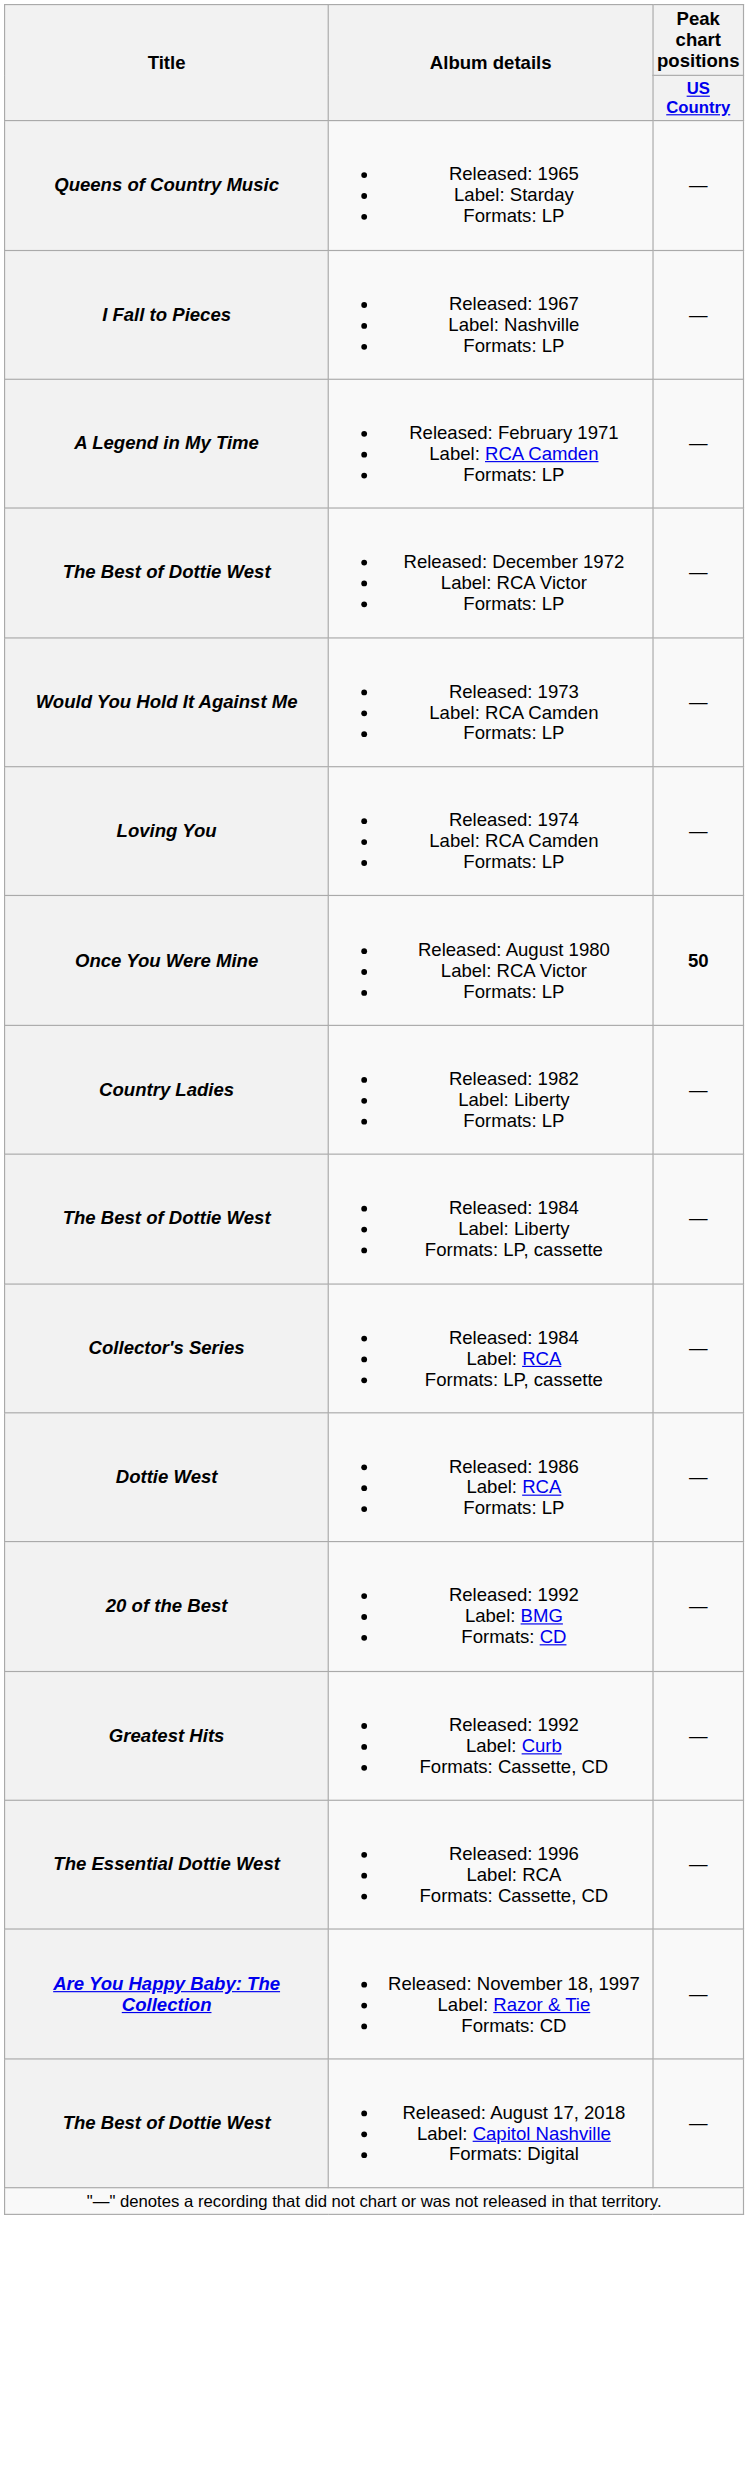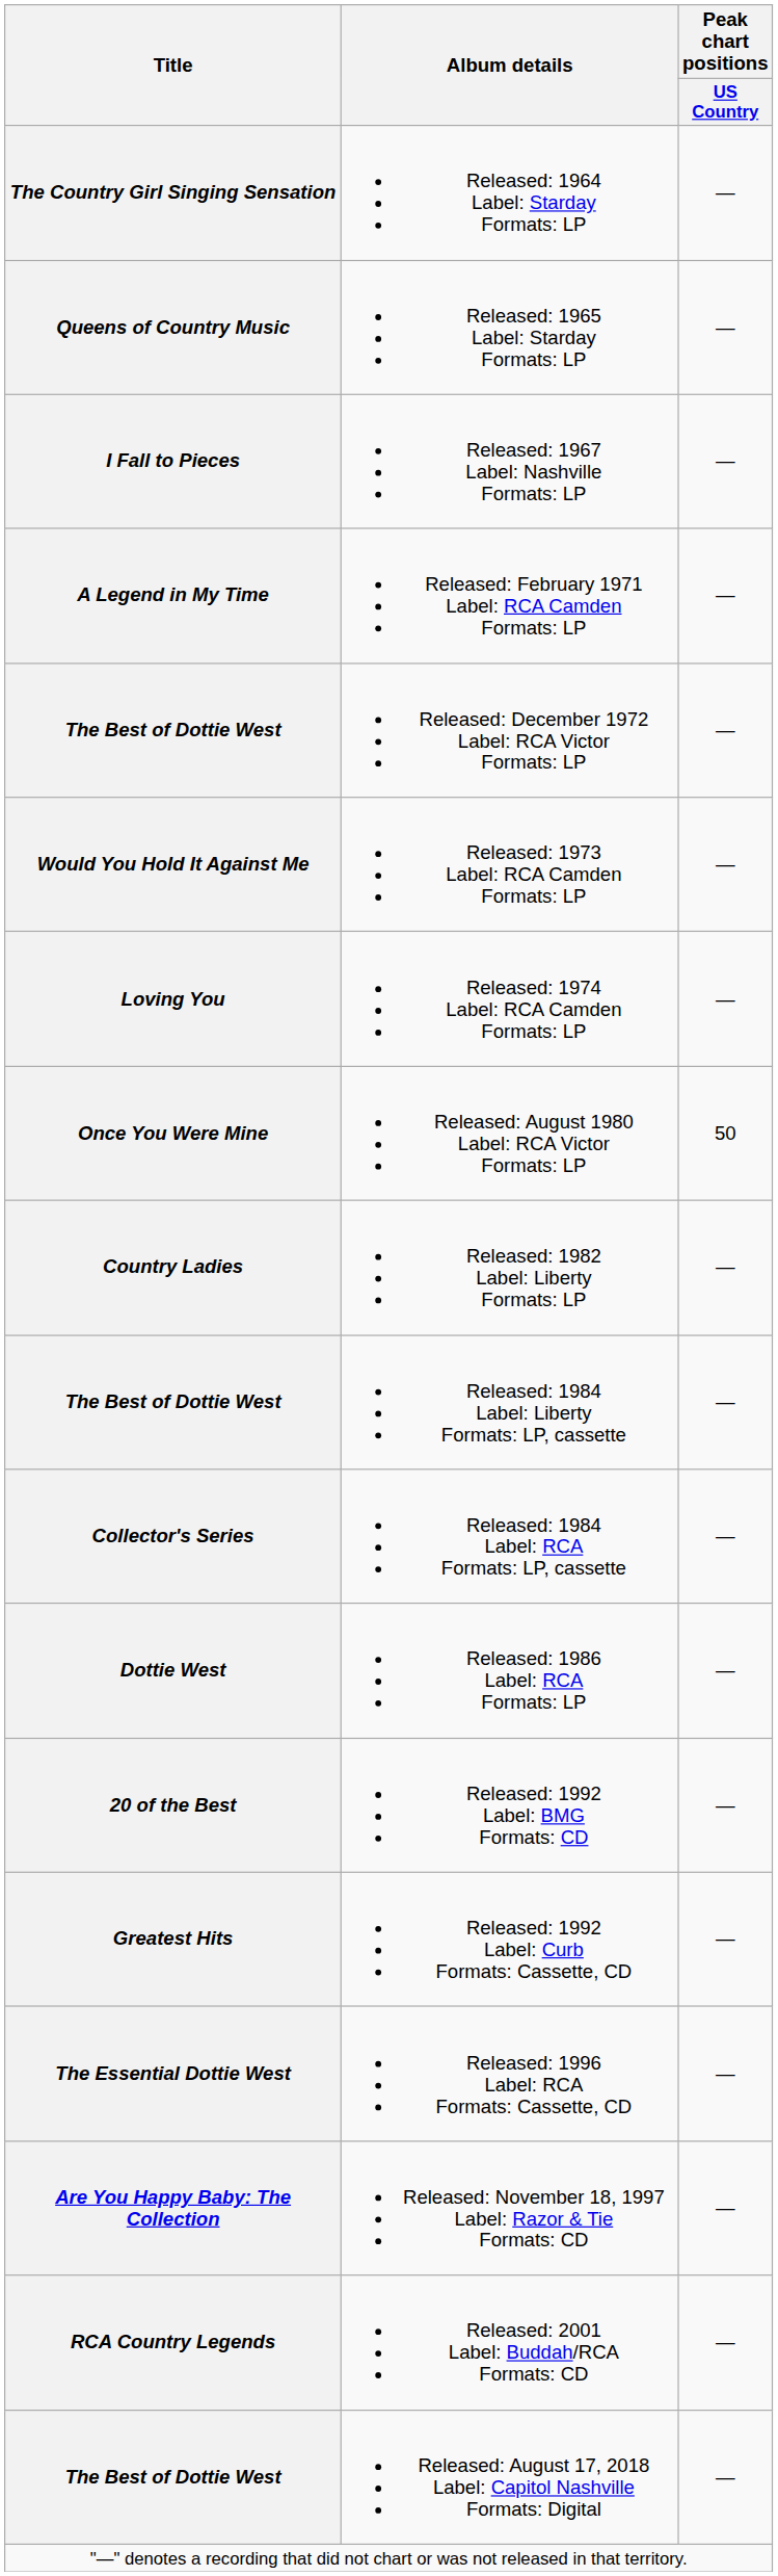+ row: The Country Girl Singing Sensation | Released: 1964 Label: Starday Formats: LP | —
Released: August 1980 Label: RCA Victor Formats: LP | Peak chart positions / US Country: bold -> normal
+ row: RCA Country Legends | Released: 2001 Label: Buddah/RCA Formats: CD | —
